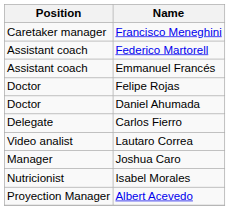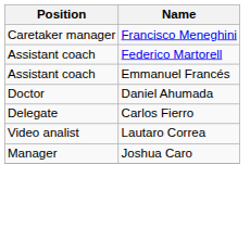- row: Doctor | Felipe Rojas
- row: Nutricionist | Isabel Morales
- row: Proyection Manager | Albert Acevedo
